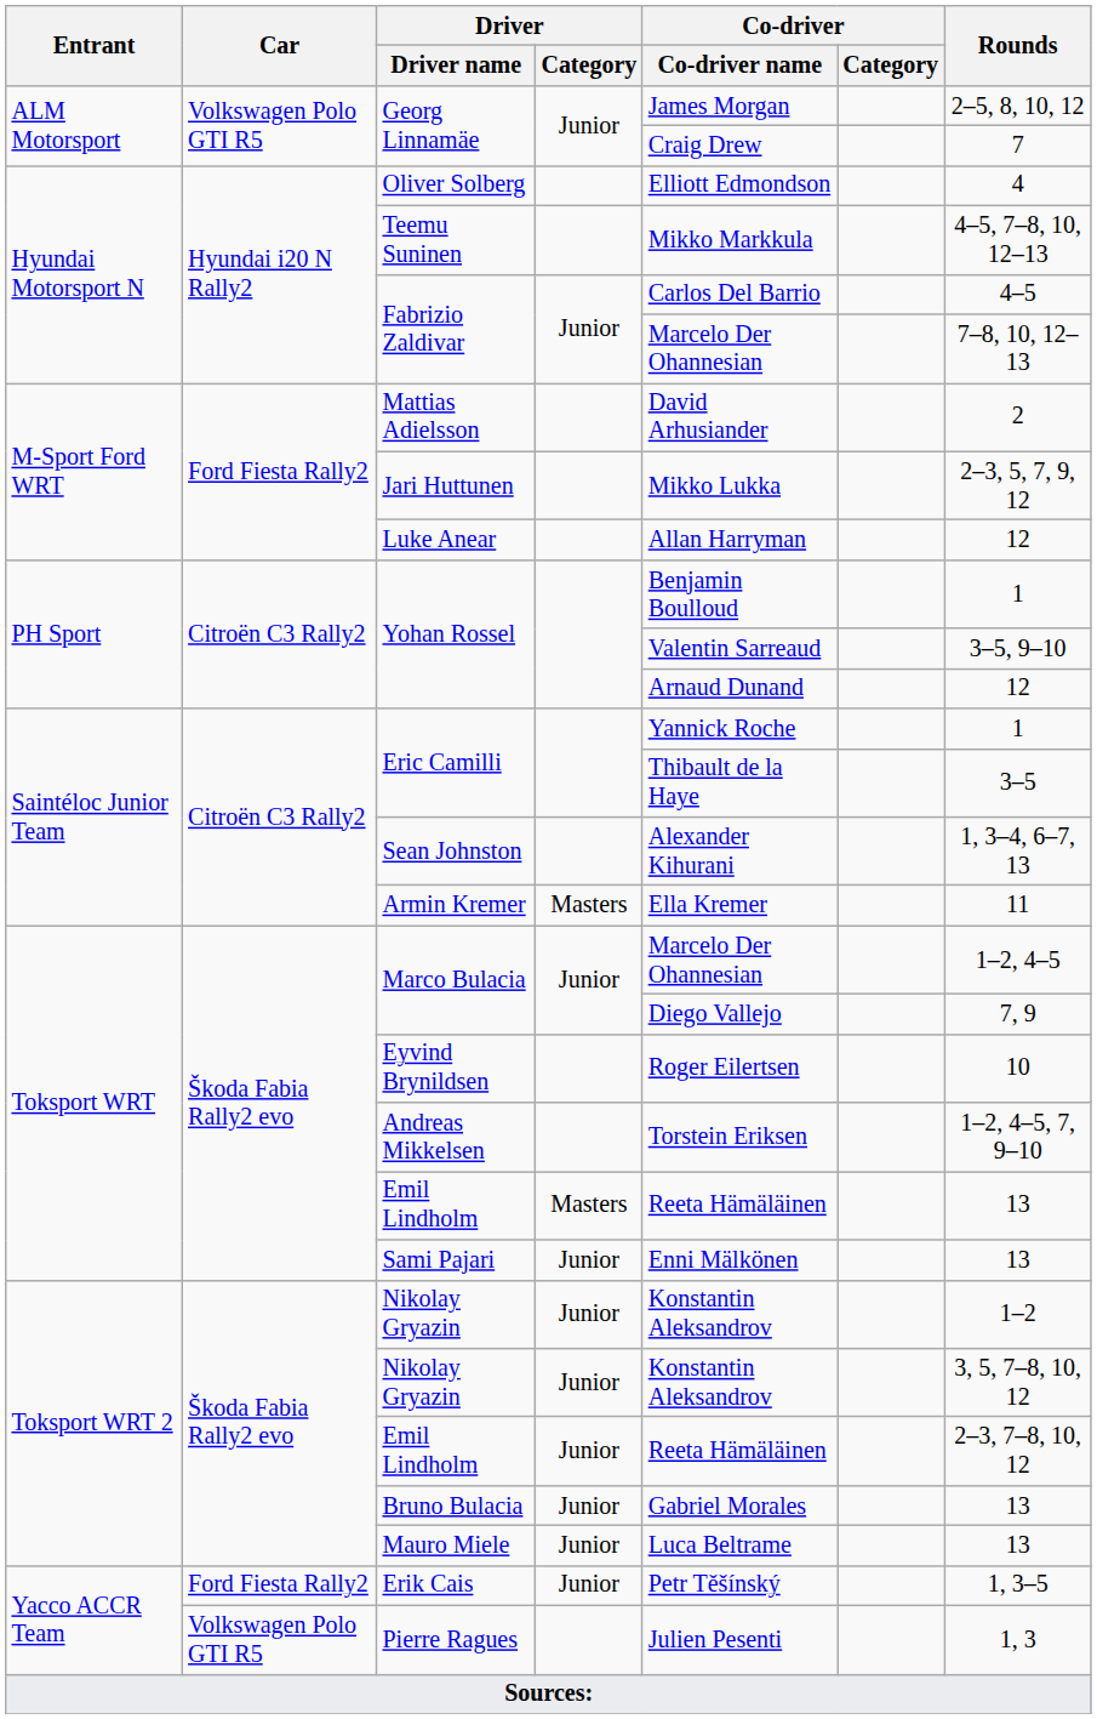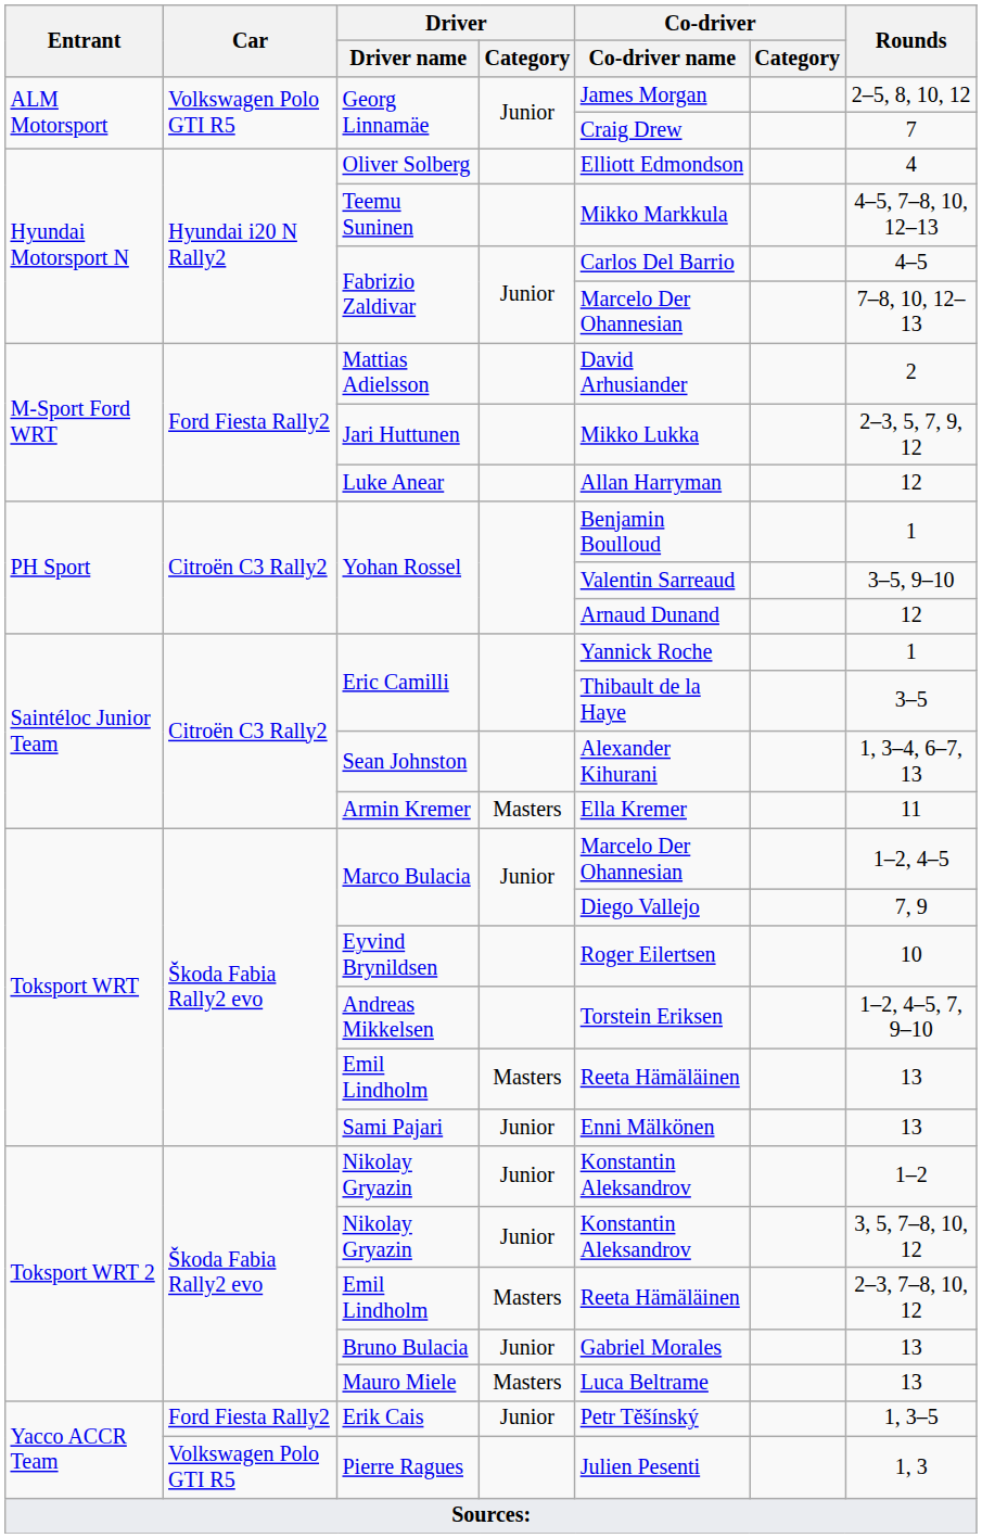Toksport WRT 2 / Emil Lindholm | Driver / Category: Junior -> Masters
Mauro Miele | Driver / Category: Junior -> Masters
